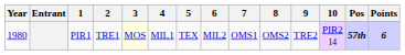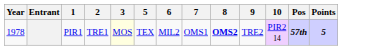- column: 4 | MIL1
PIR1 | Year: 1980 -> 1978
PIR1 | 8: normal -> bold
PIR1 | Points: 6 -> 5
